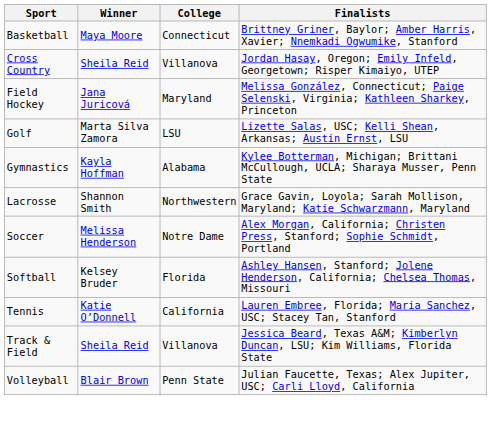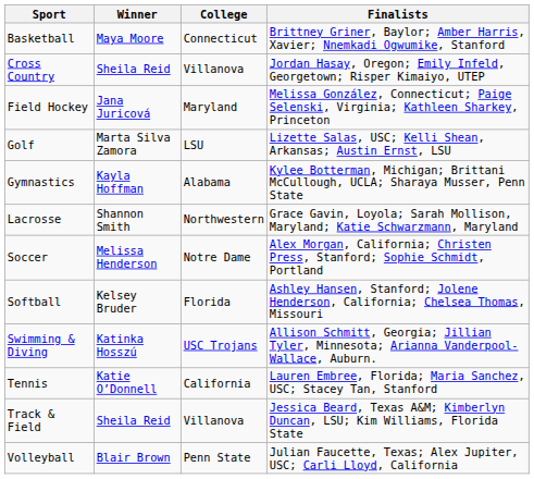+ row: Swimming & Diving | Katinka Hosszú | USC Trojans | Allison Schmitt, Georgia; Jillian Tyler, Minnesota; Arianna Vanderpool-Wallace, Auburn.
